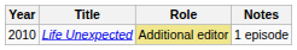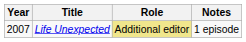Life Unexpected | Year: 2010 -> 2007
